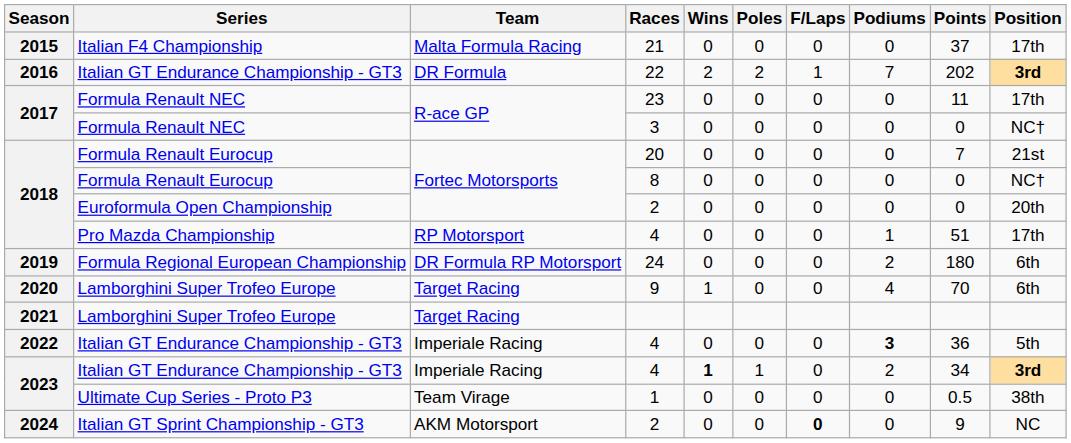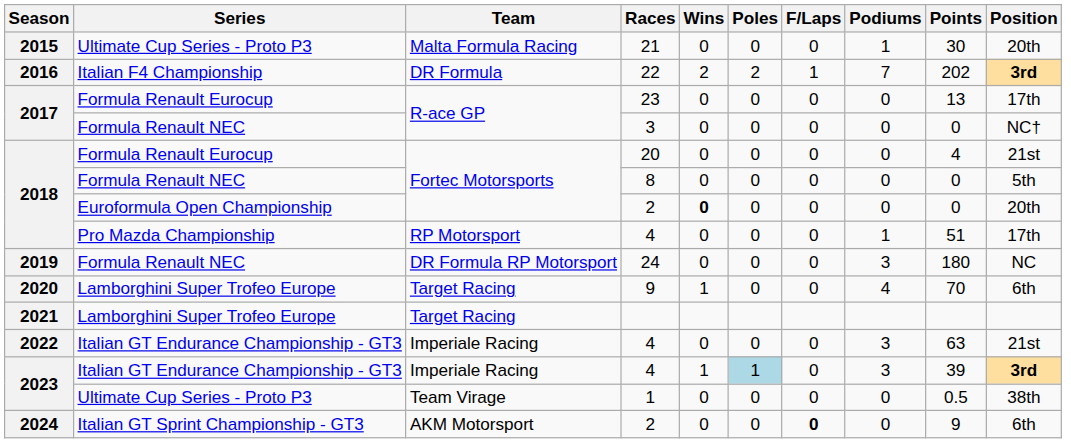21 | Series: Italian F4 Championship -> Ultimate Cup Series - Proto P3
21 | Podiums: 0 -> 1
21 | Points: 37 -> 30
21 | Position: 17th -> 20th
22 | Series: Italian GT Endurance Championship - GT3 -> Italian F4 Championship
23 | Series: Formula Renault NEC -> Formula Renault Eurocup
23 | Points: 11 -> 13
20 | Points: 7 -> 4
8 | Series: Formula Renault Eurocup -> Formula Renault NEC
8 | Position: NC† -> 5th
2018 / 2 | Wins: normal -> bold
24 | Series: Formula Regional European Championship -> Formula Renault NEC
24 | Podiums: 2 -> 3
24 | Position: 6th -> NC
2022 / 4 | Podiums: bold -> normal
2022 / 4 | Points: 36 -> 63
2022 / 4 | Position: 5th -> 21st
2023 / 4 | Wins: bold -> normal
2023 / 4 | Poles: no background -> lightblue background
2023 / 4 | Podiums: 2 -> 3
2023 / 4 | Points: 34 -> 39
2024 / 2 | Position: NC -> 6th
